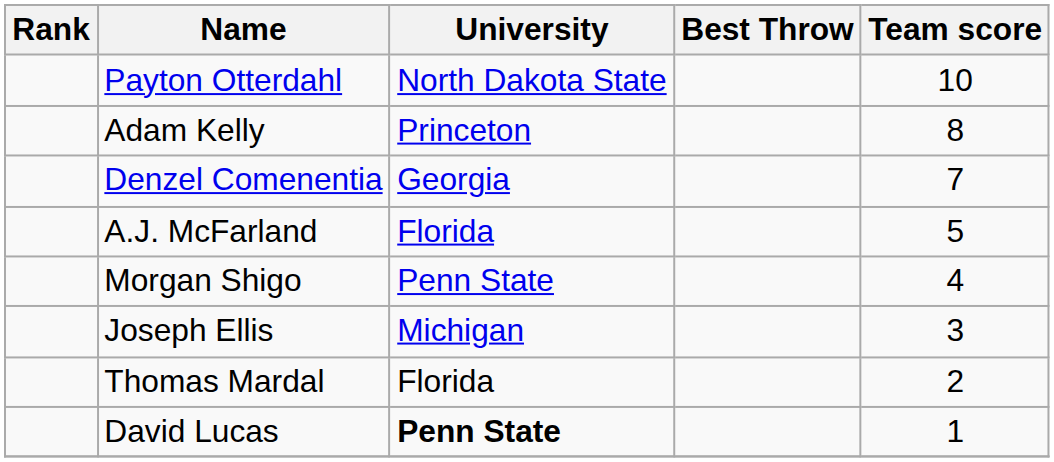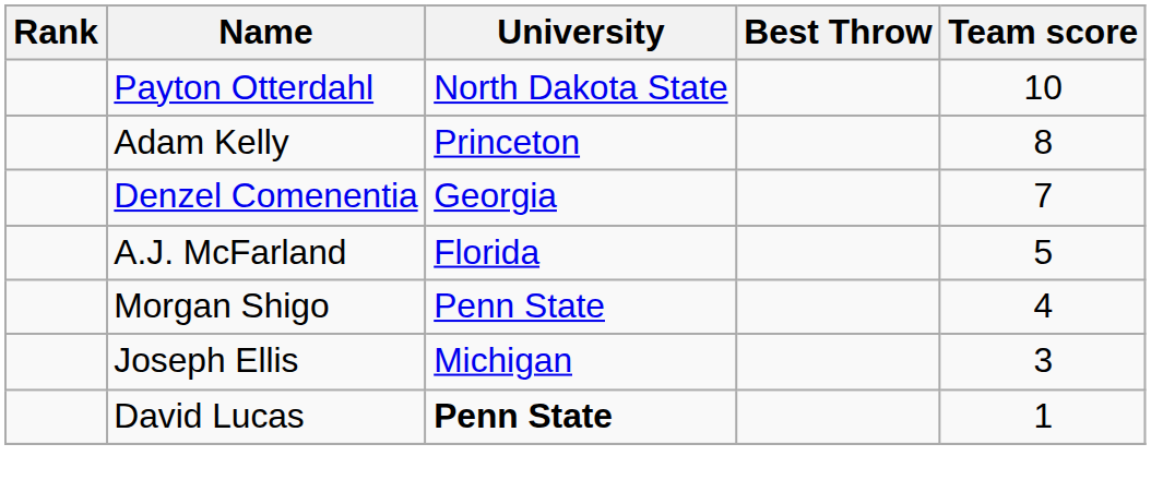- row: Thomas Mardal | Florida | 2
